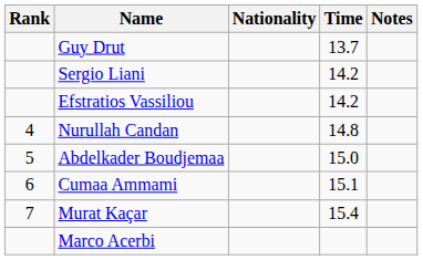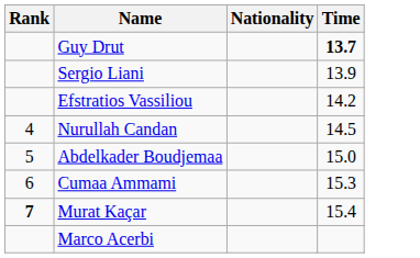- column: Notes
Guy Drut | Time: normal -> bold
Sergio Liani | Time: 14.2 -> 13.9
Nurullah Candan | Time: 14.8 -> 14.5
Cumaa Ammami | Time: 15.1 -> 15.3
Murat Kaçar | Rank: normal -> bold
